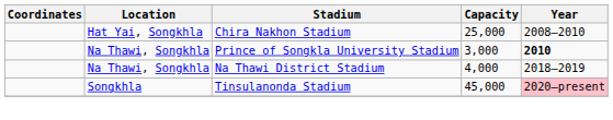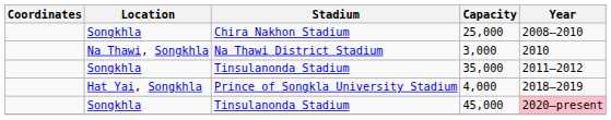25,000 | Location: Hat Yai, Songkhla -> Songkhla
3,000 | Stadium: Prince of Songkla University Stadium -> Na Thawi District Stadium
3,000 | Year: bold -> normal
+ row: Songkhla | Tinsulanonda Stadium | 35,000 | 2011–2012
4,000 | Location: Na Thawi, Songkhla -> Hat Yai, Songkhla
4,000 | Stadium: Na Thawi District Stadium -> Prince of Songkla University Stadium
